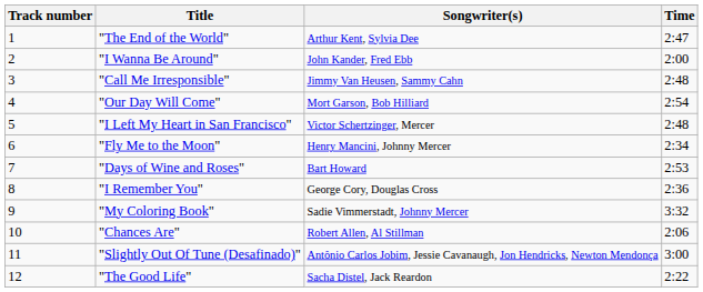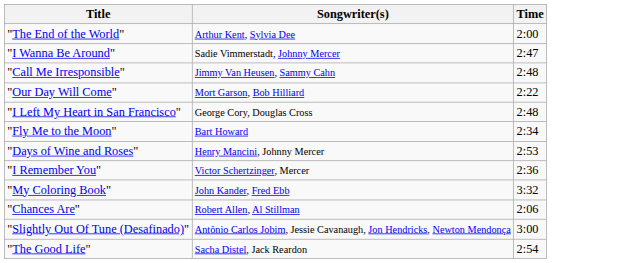- column: Track number | 1 | 2 | 3 | 4 | 5 | 6 | 7 | 8 | 9 | 10 | 11 | 12
"The End of the World" | Time: 2:47 -> 2:00
"I Wanna Be Around" | Songwriter(s): John Kander, Fred Ebb -> Sadie Vimmerstadt, Johnny Mercer
"I Wanna Be Around" | Time: 2:00 -> 2:47
"Our Day Will Come" | Time: 2:54 -> 2:22
"I Left My Heart in San Francisco" | Songwriter(s): Victor Schertzinger, Mercer -> George Cory, Douglas Cross
"Fly Me to the Moon" | Songwriter(s): Henry Mancini, Johnny Mercer -> Bart Howard
"Days of Wine and Roses" | Songwriter(s): Bart Howard -> Henry Mancini, Johnny Mercer
"I Remember You" | Songwriter(s): George Cory, Douglas Cross -> Victor Schertzinger, Mercer
"My Coloring Book" | Songwriter(s): Sadie Vimmerstadt, Johnny Mercer -> John Kander, Fred Ebb
"The Good Life" | Time: 2:22 -> 2:54
